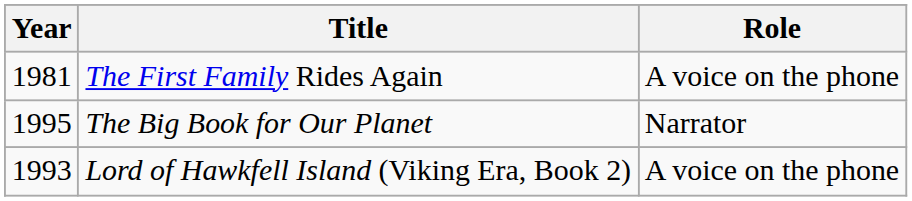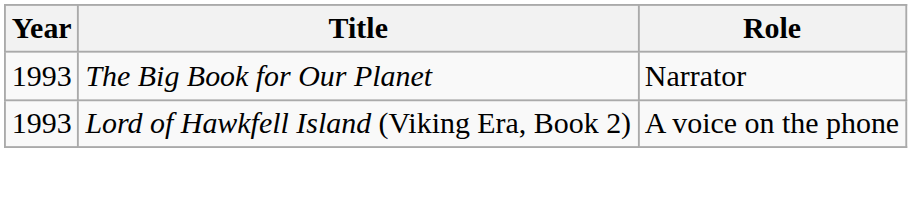- row: 1981 | The First Family Rides Again | A voice on the phone
The Big Book for Our Planet | Year: 1995 -> 1993
